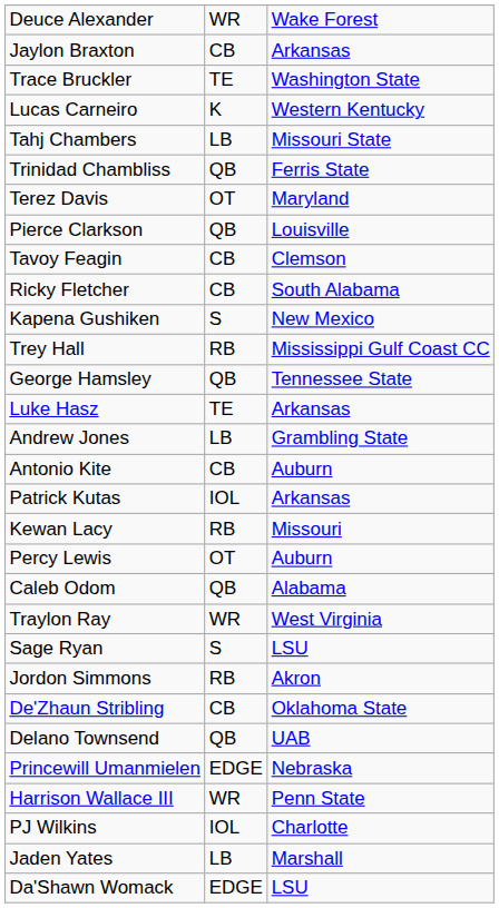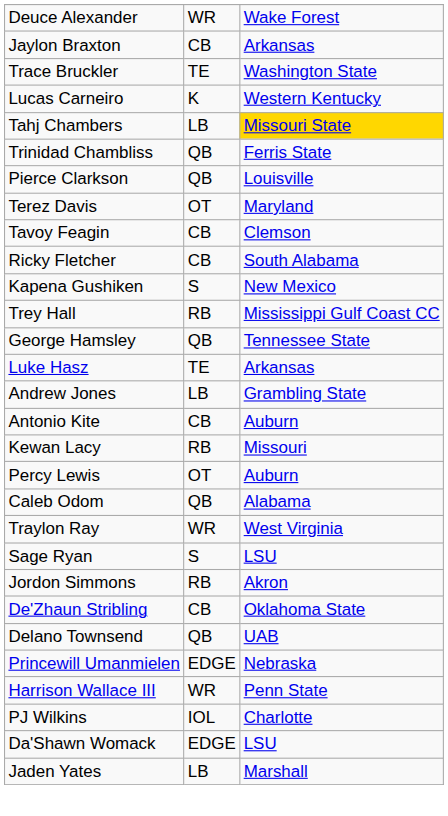Tahj Chambers | column 3: no background -> gold background
rows swapped: Pierce Clarkson <-> Terez Davis
- row: Patrick Kutas | IOL | Arkansas
rows swapped: Da'Shawn Womack <-> Jaden Yates
